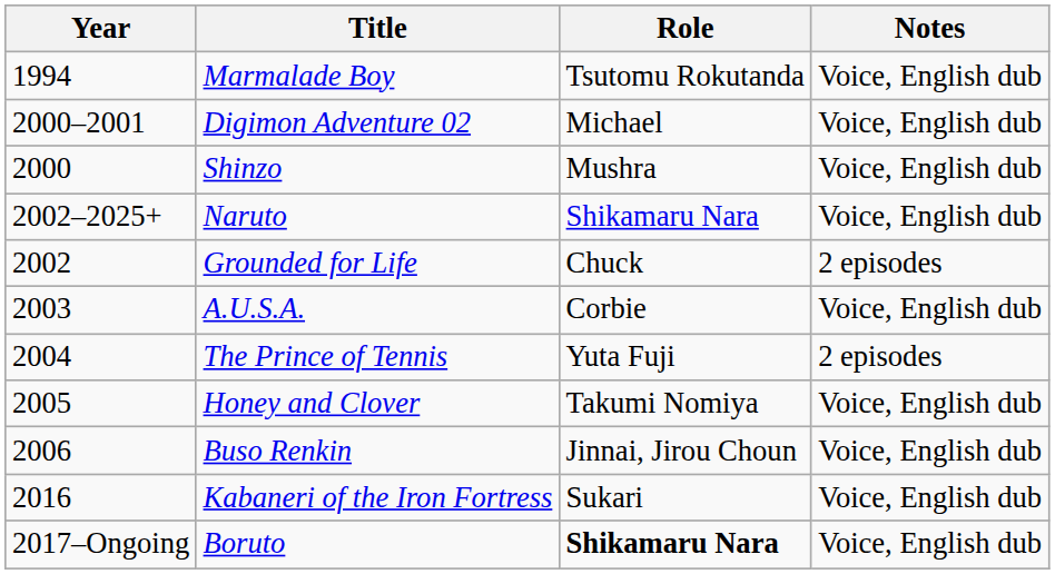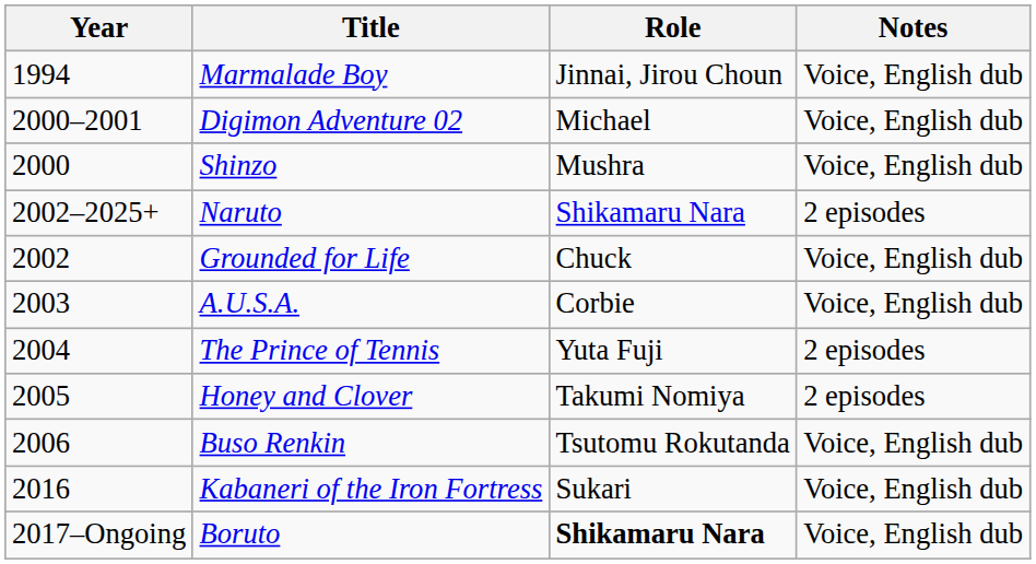Marmalade Boy | Role: Tsutomu Rokutanda -> Jinnai, Jirou Choun
Naruto | Notes: Voice, English dub -> 2 episodes
Grounded for Life | Notes: 2 episodes -> Voice, English dub
Honey and Clover | Notes: Voice, English dub -> 2 episodes
Buso Renkin | Role: Jinnai, Jirou Choun -> Tsutomu Rokutanda
